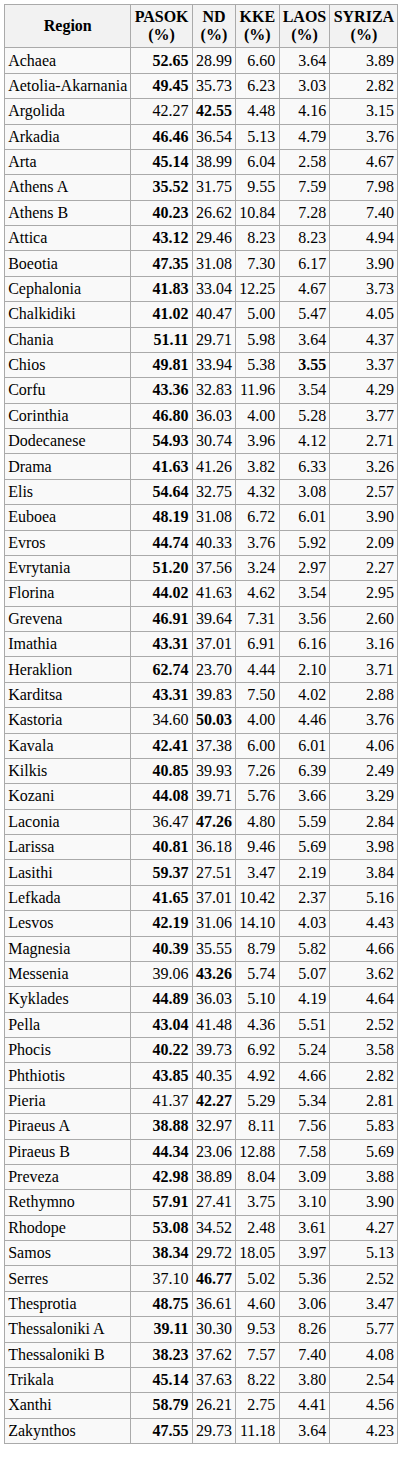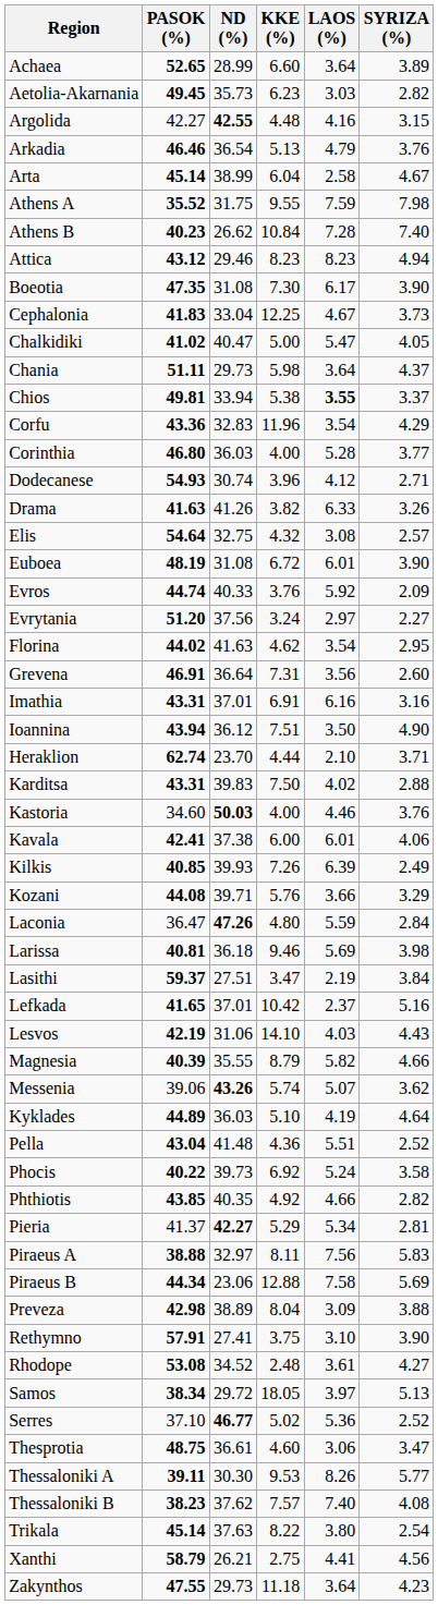Chania | ND (%): 29.71 -> 29.73
Grevena | ND (%): 39.64 -> 36.64
+ row: Ioannina | 43.94 | 36.12 | 7.51 | 3.50 | 4.90
